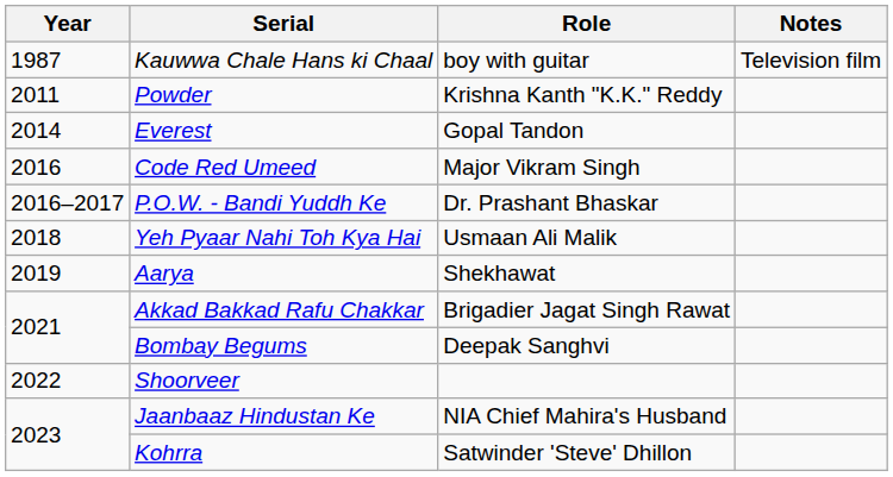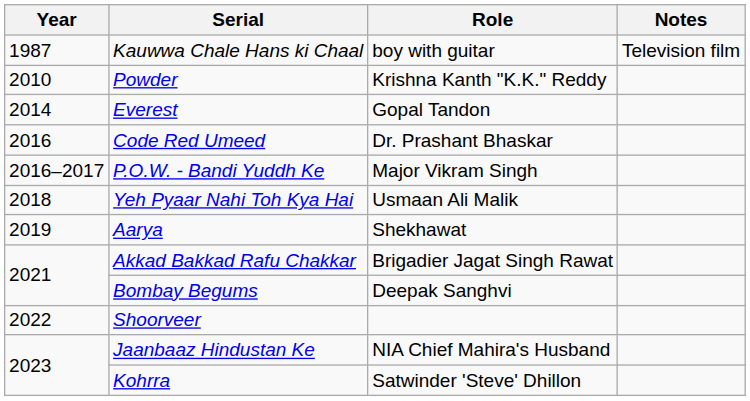Powder | Year: 2011 -> 2010
Code Red Umeed | Role: Major Vikram Singh -> Dr. Prashant Bhaskar
P.O.W. - Bandi Yuddh Ke | Role: Dr. Prashant Bhaskar -> Major Vikram Singh
